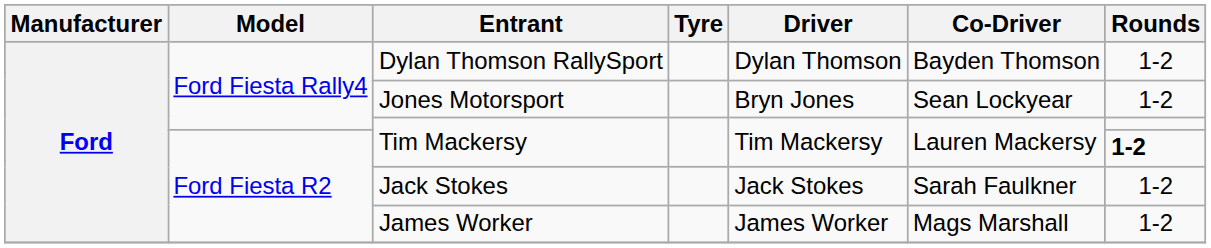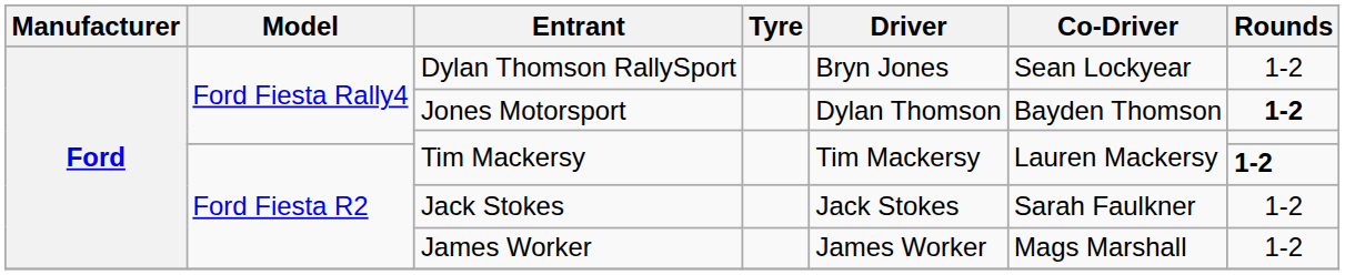Dylan Thomson RallySport | Driver: Dylan Thomson -> Bryn Jones
Dylan Thomson RallySport | Co-Driver: Bayden Thomson -> Sean Lockyear
Jones Motorsport | Driver: Bryn Jones -> Dylan Thomson
Jones Motorsport | Co-Driver: Sean Lockyear -> Bayden Thomson
Jones Motorsport | Rounds: normal -> bold
